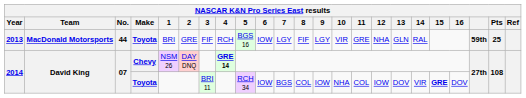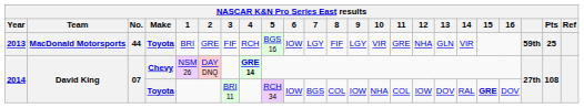2013 | 14: RAL -> VIR
2014 / Toyota | 14: VIR -> RAL
